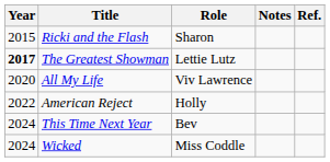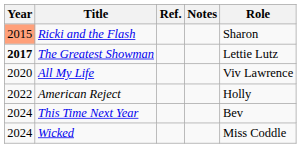columns swapped: Role <-> Ref.
Ricki and the Flash | Year: no background -> lightsalmon background
